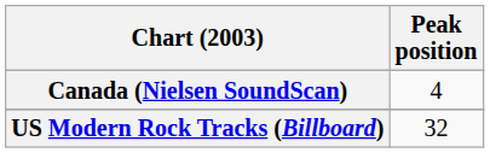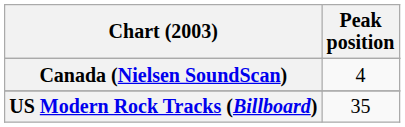US Modern Rock Tracks (Billboard) | Peak position: 32 -> 35
